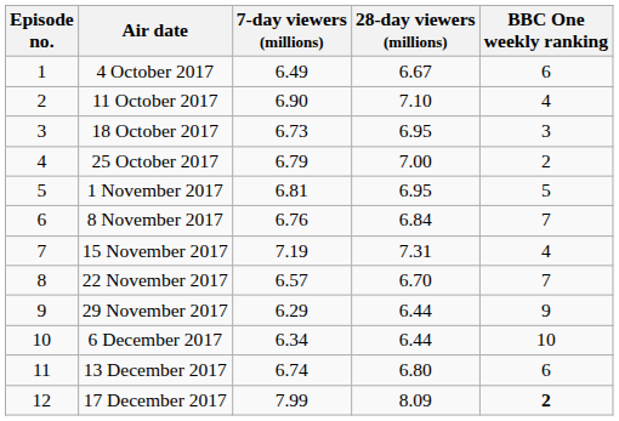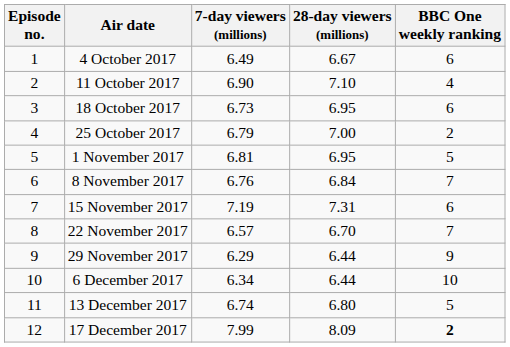18 October 2017 | BBC One weekly ranking: 3 -> 6
15 November 2017 | BBC One weekly ranking: 4 -> 6
13 December 2017 | BBC One weekly ranking: 6 -> 5
